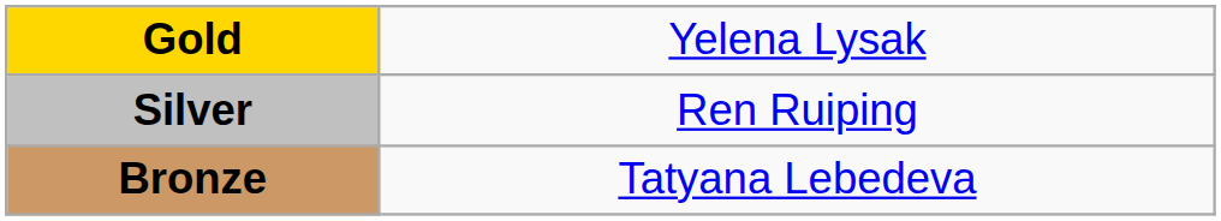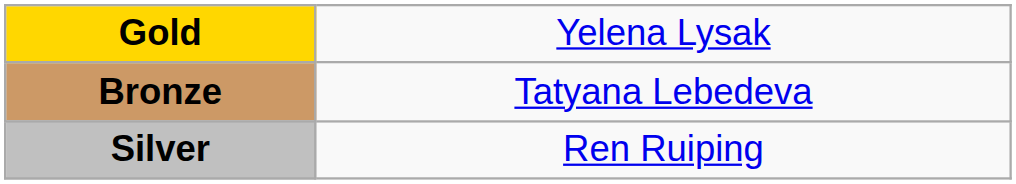rows swapped: Silver <-> Bronze
